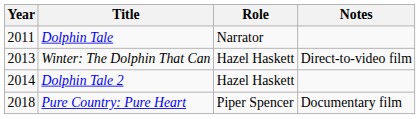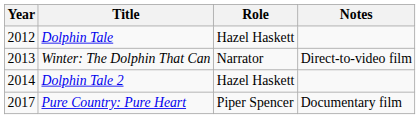Dolphin Tale | Year: 2011 -> 2012
Dolphin Tale | Role: Narrator -> Hazel Haskett
Winter: The Dolphin That Can | Role: Hazel Haskett -> Narrator
Pure Country: Pure Heart | Year: 2018 -> 2017
